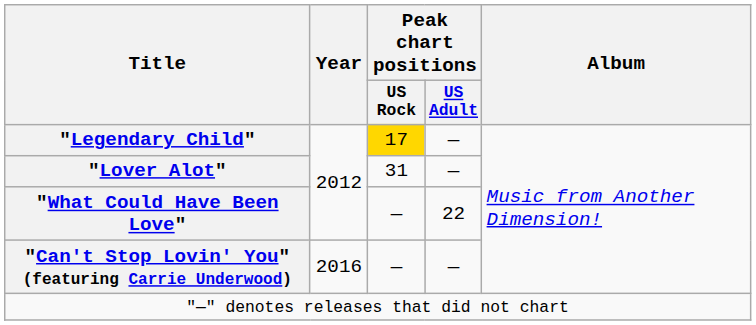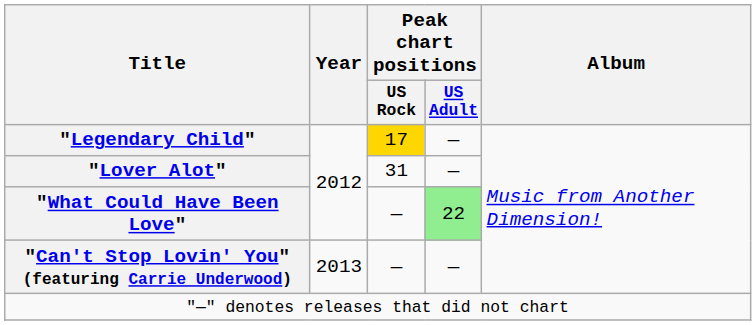"What Could Have Been Love" | Peak chart positions / US Adult: no background -> lightgreen background
"Can't Stop Lovin' You" (featuring Carrie Underwood) | Year: 2016 -> 2013
